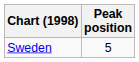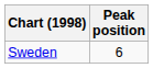Sweden | Peak position: 5 -> 6
